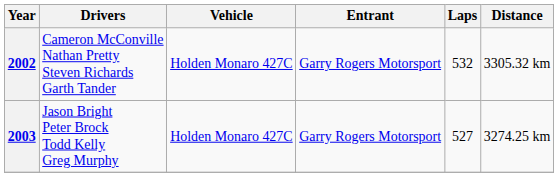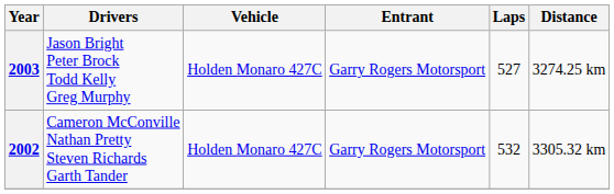rows swapped: 2002 <-> 2003
